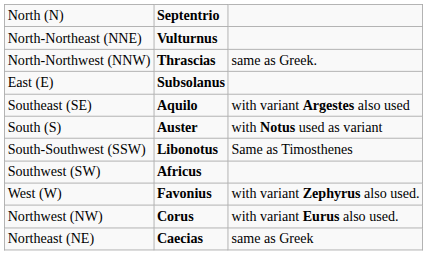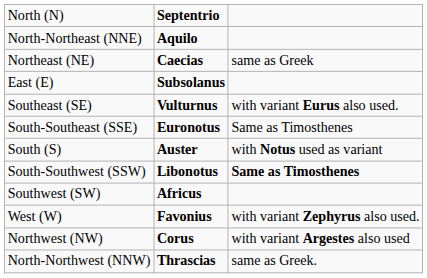North-Northeast (NNE) | column 2: Vulturnus -> Aquilo
rows swapped: Northeast (NE) <-> North-Northwest (NNW)
Southeast (SE) | column 2: Aquilo -> Vulturnus
Southeast (SE) | column 3: with variant Argestes also used -> with variant Eurus also used.
+ row: South-Southeast (SSE) | Euronotus | Same as Timosthenes
South-Southwest (SSW) | column 3: normal -> bold
Northwest (NW) | column 3: with variant Eurus also used. -> with variant Argestes also used
